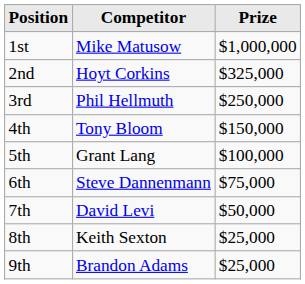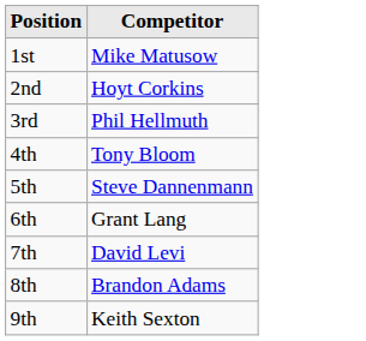- column: Prize | $1,000,000 | $325,000 | $250,000 | $150,000 | $100,000 | $75,000 | $50,000 | $25,000 | $25,000
5th | Competitor: Grant Lang -> Steve Dannenmann
6th | Competitor: Steve Dannenmann -> Grant Lang
8th | Competitor: Keith Sexton -> Brandon Adams
9th | Competitor: Brandon Adams -> Keith Sexton
